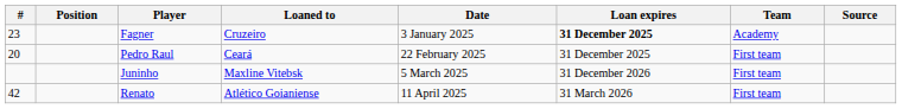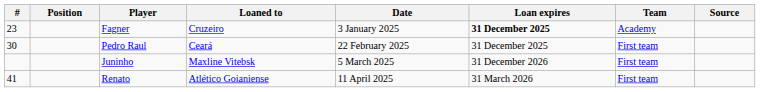Pedro Raul | #: 20 -> 30
Renato | #: 42 -> 41
